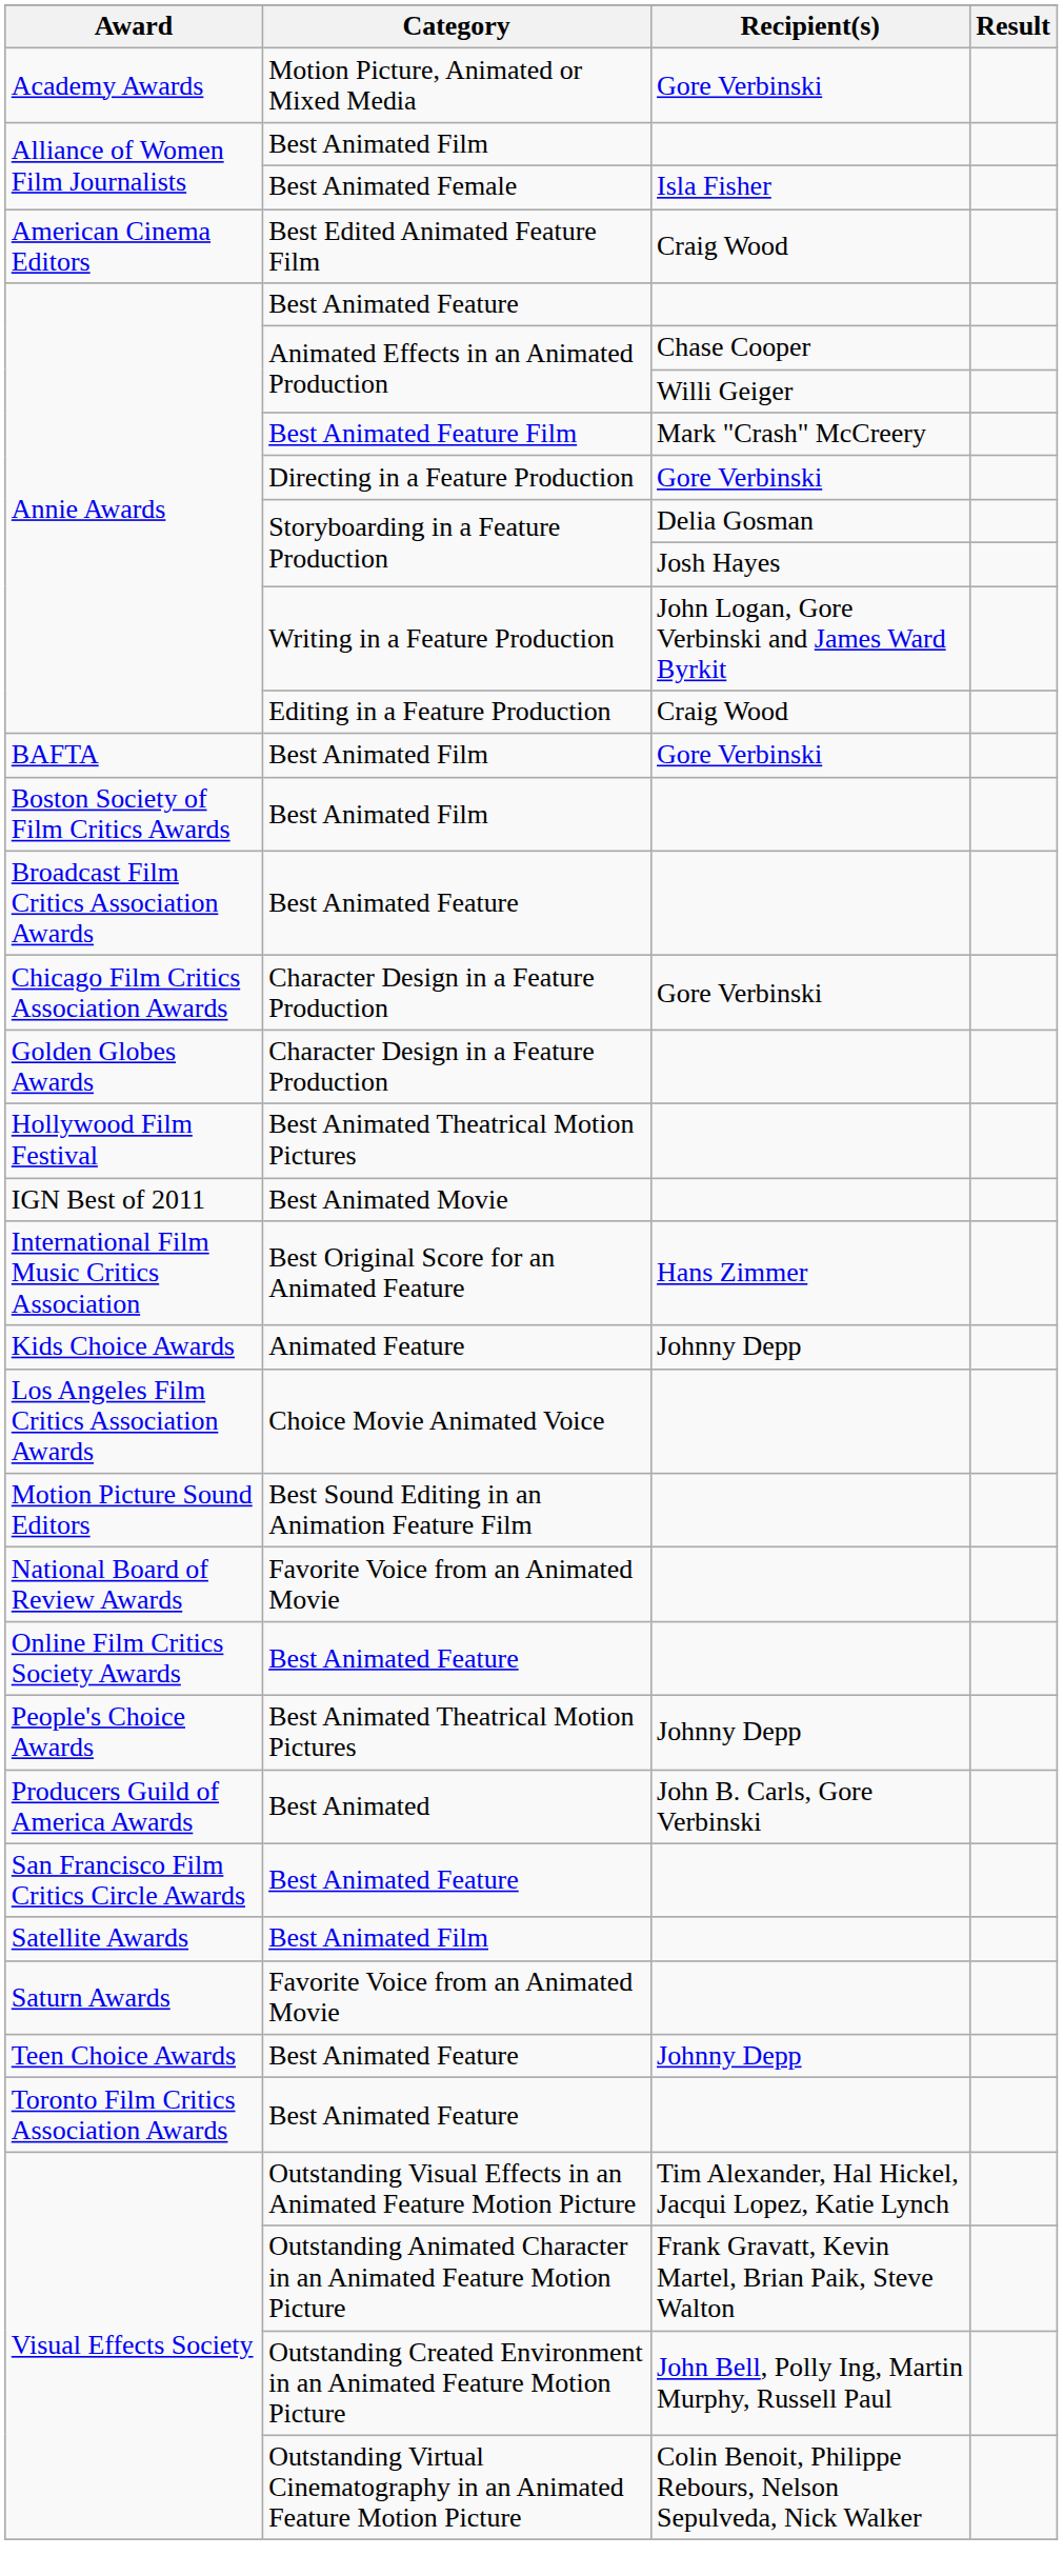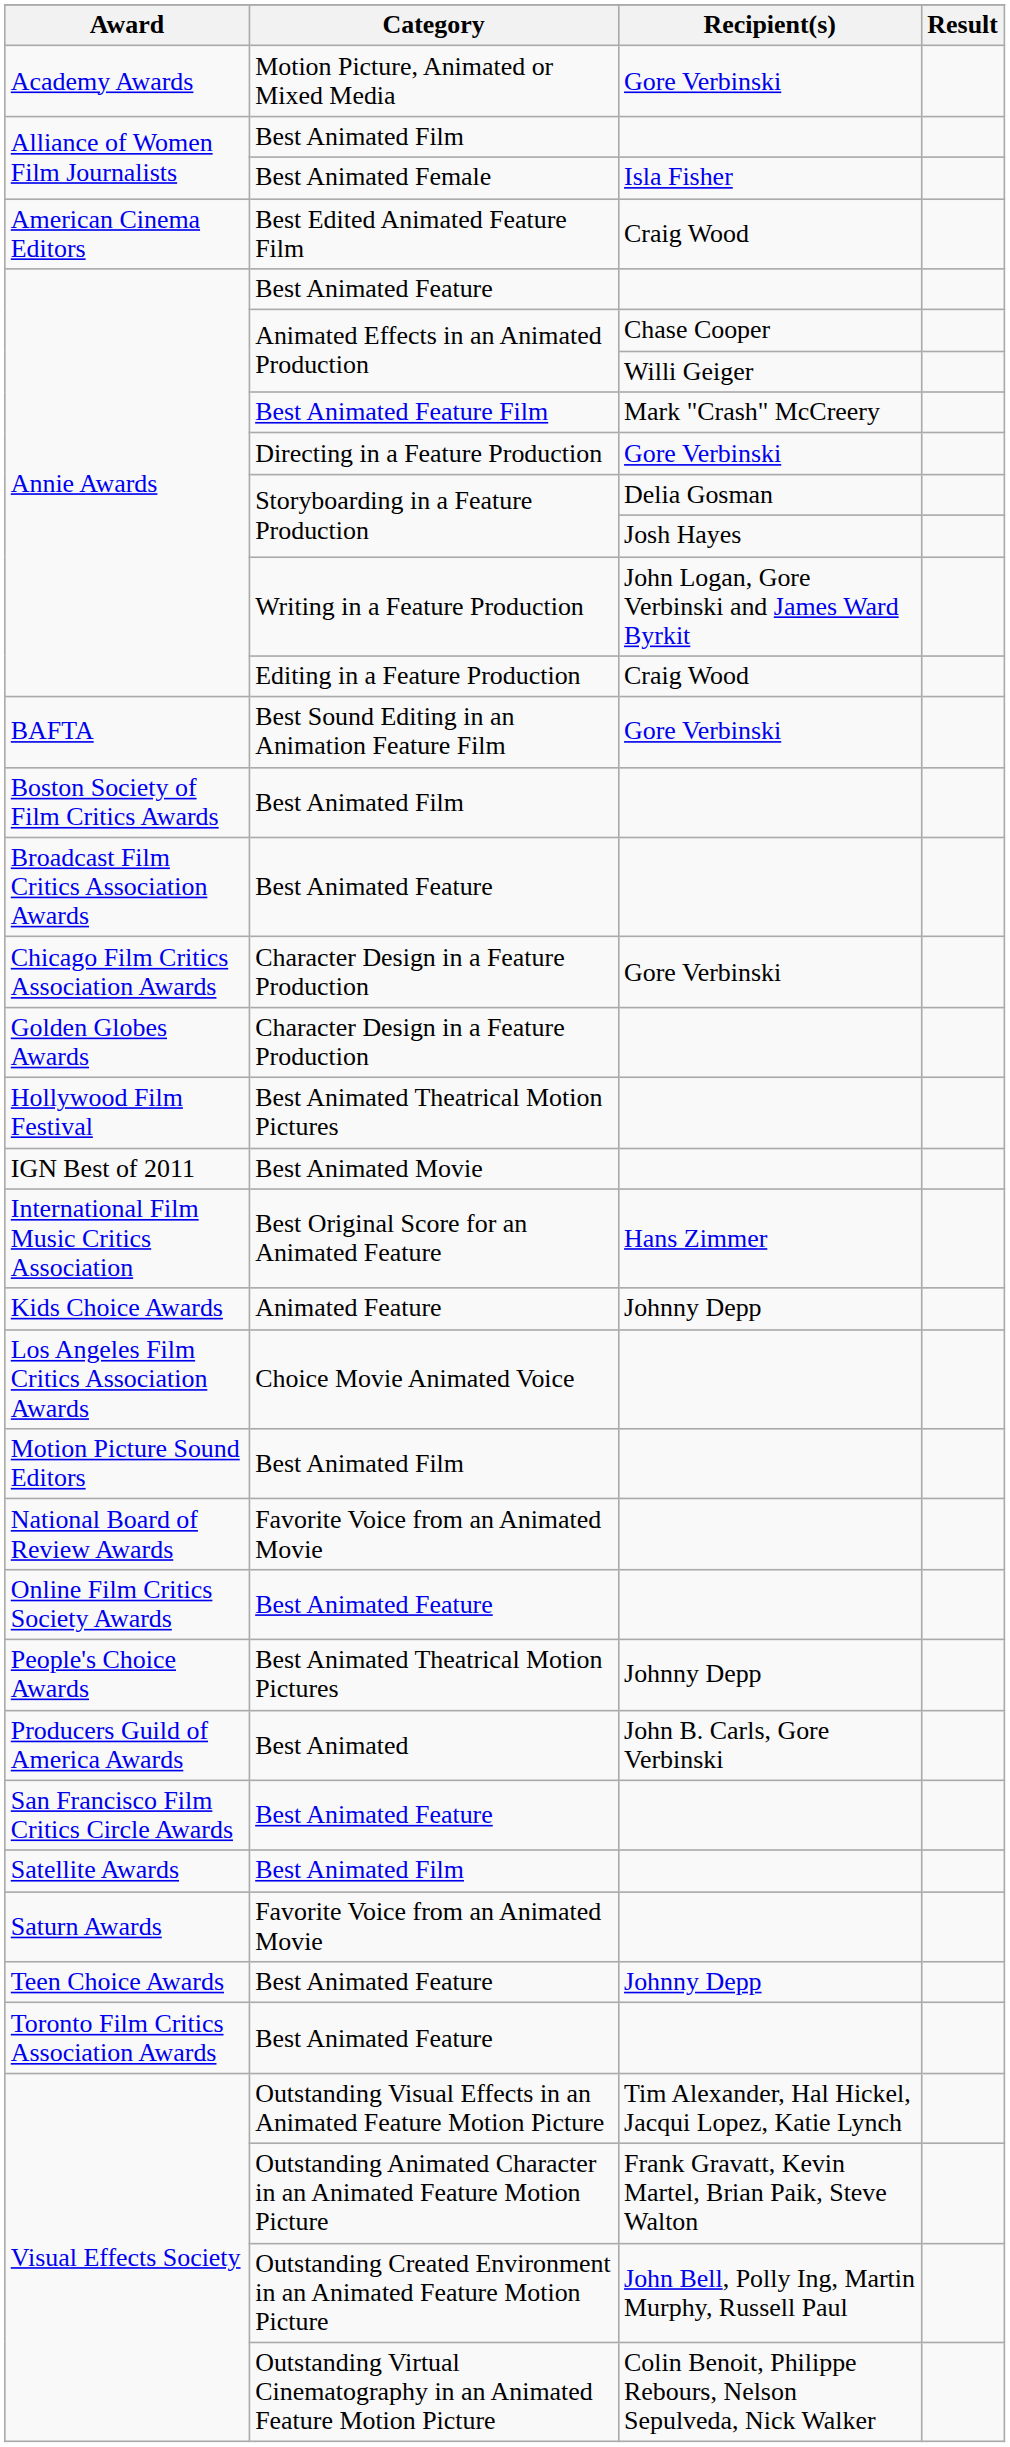BAFTA | Category: Best Animated Film -> Best Sound Editing in an Animation Feature Film
Motion Picture Sound Editors | Category: Best Sound Editing in an Animation Feature Film -> Best Animated Film
